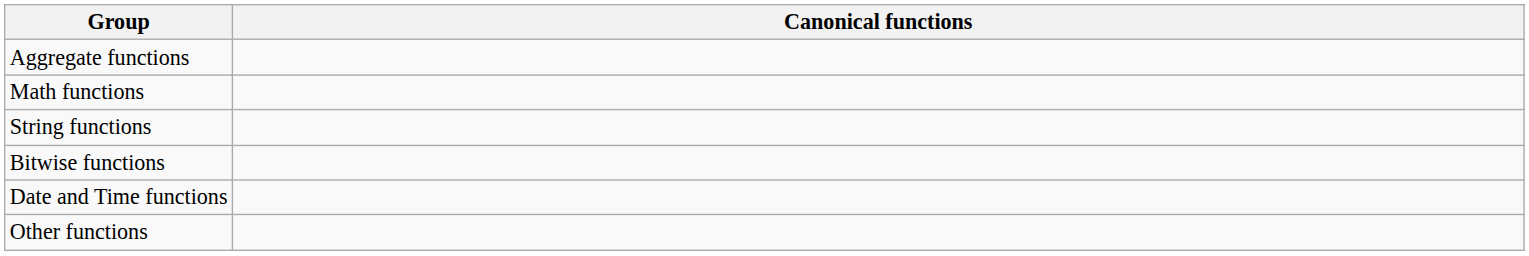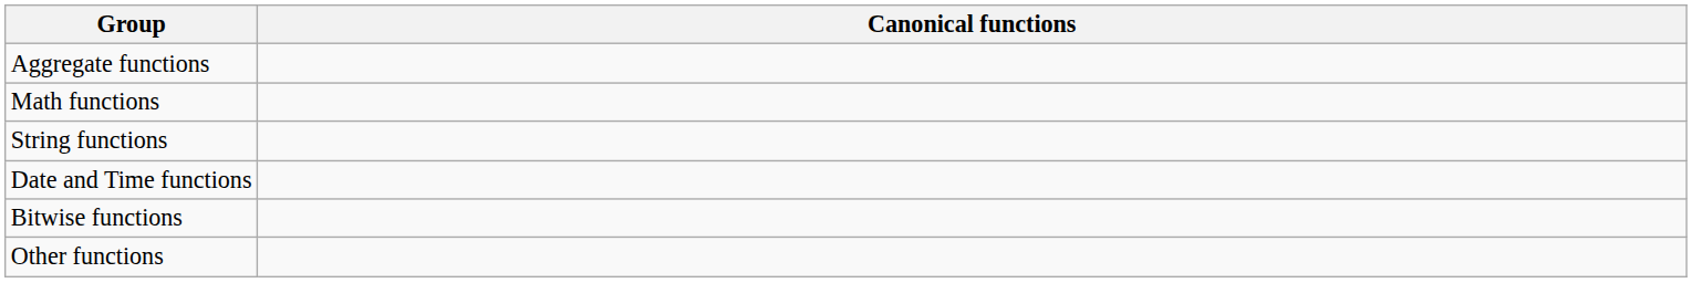rows swapped: Date and Time functions <-> Bitwise functions
